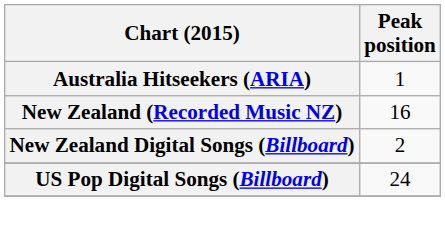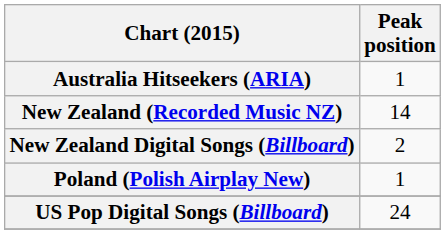New Zealand (Recorded Music NZ) | Peak position: 16 -> 14
+ row: Poland (Polish Airplay New) | 1
